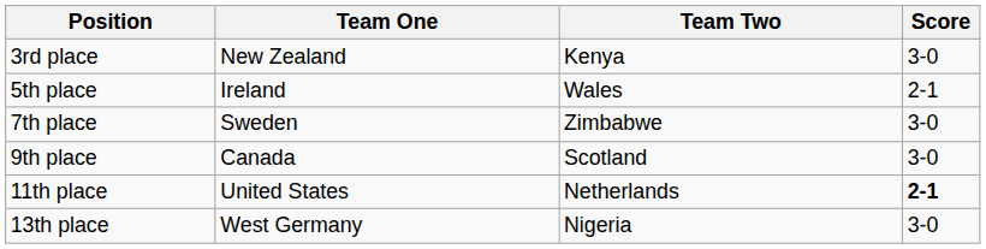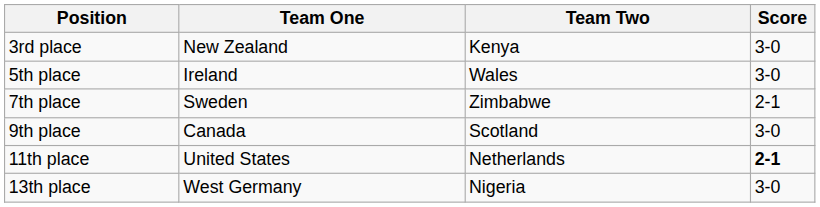5th place | Score: 2-1 -> 3-0
7th place | Score: 3-0 -> 2-1
